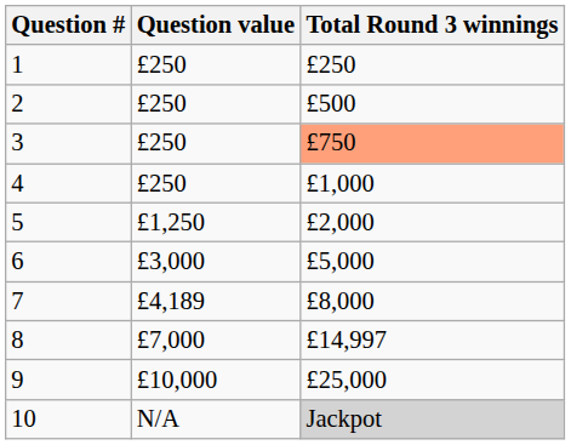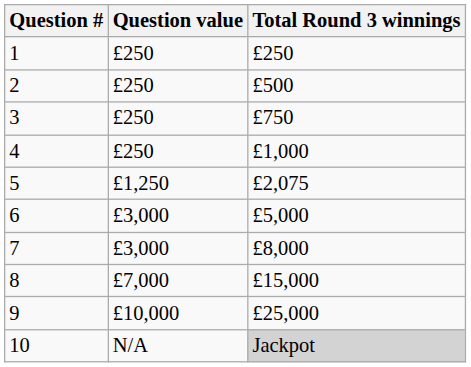3 | Total Round 3 winnings: lightsalmon background -> no background
5 | Total Round 3 winnings: £2,000 -> £2,075
7 | Question value: £4,189 -> £3,000
8 | Total Round 3 winnings: £14,997 -> £15,000
